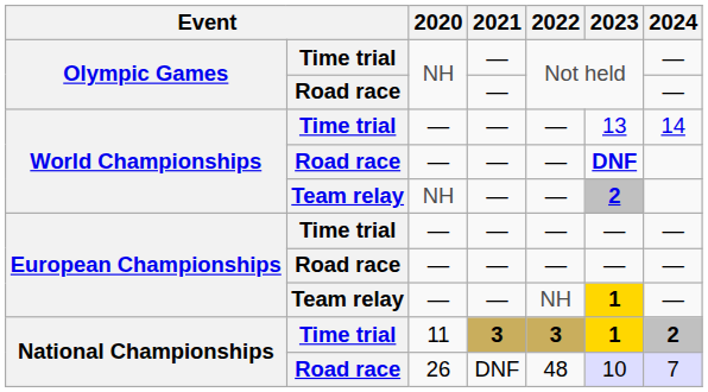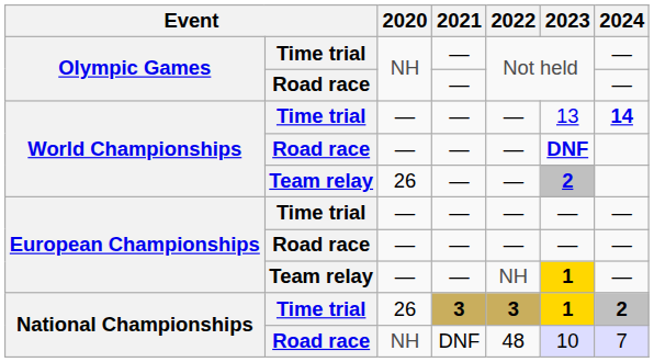World Championships / Time trial | 2024: normal -> bold
World Championships / Team relay | 2020: NH -> 26
National Championships / Time trial | 2020: 11 -> 26
National Championships / Road race | 2020: 26 -> NH
